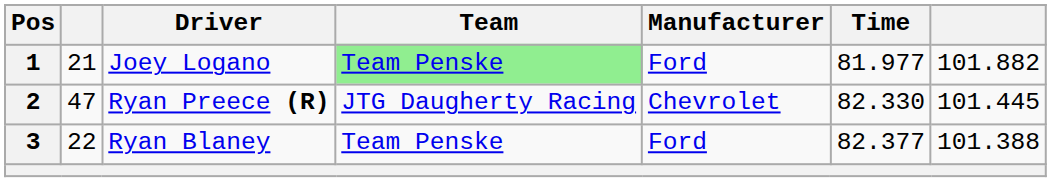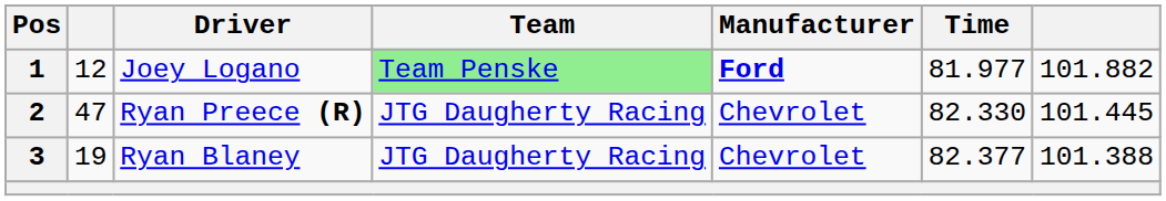1 | column 2: 21 -> 12
1 | Manufacturer: normal -> bold
3 | column 2: 22 -> 19
3 | Team: Team Penske -> JTG Daugherty Racing
3 | Manufacturer: Ford -> Chevrolet
